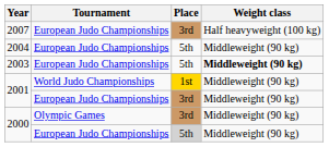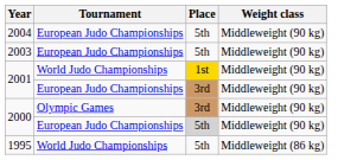- row: 2007 | European Judo Championships | 3rd | Half heavyweight (100 kg)
2003 | Weight class: bold -> normal
+ row: 1995 | World Judo Championships | 5th | Middleweight (86 kg)
